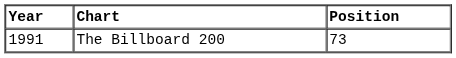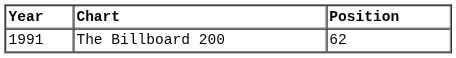The Billboard 200 | Position: 73 -> 62
